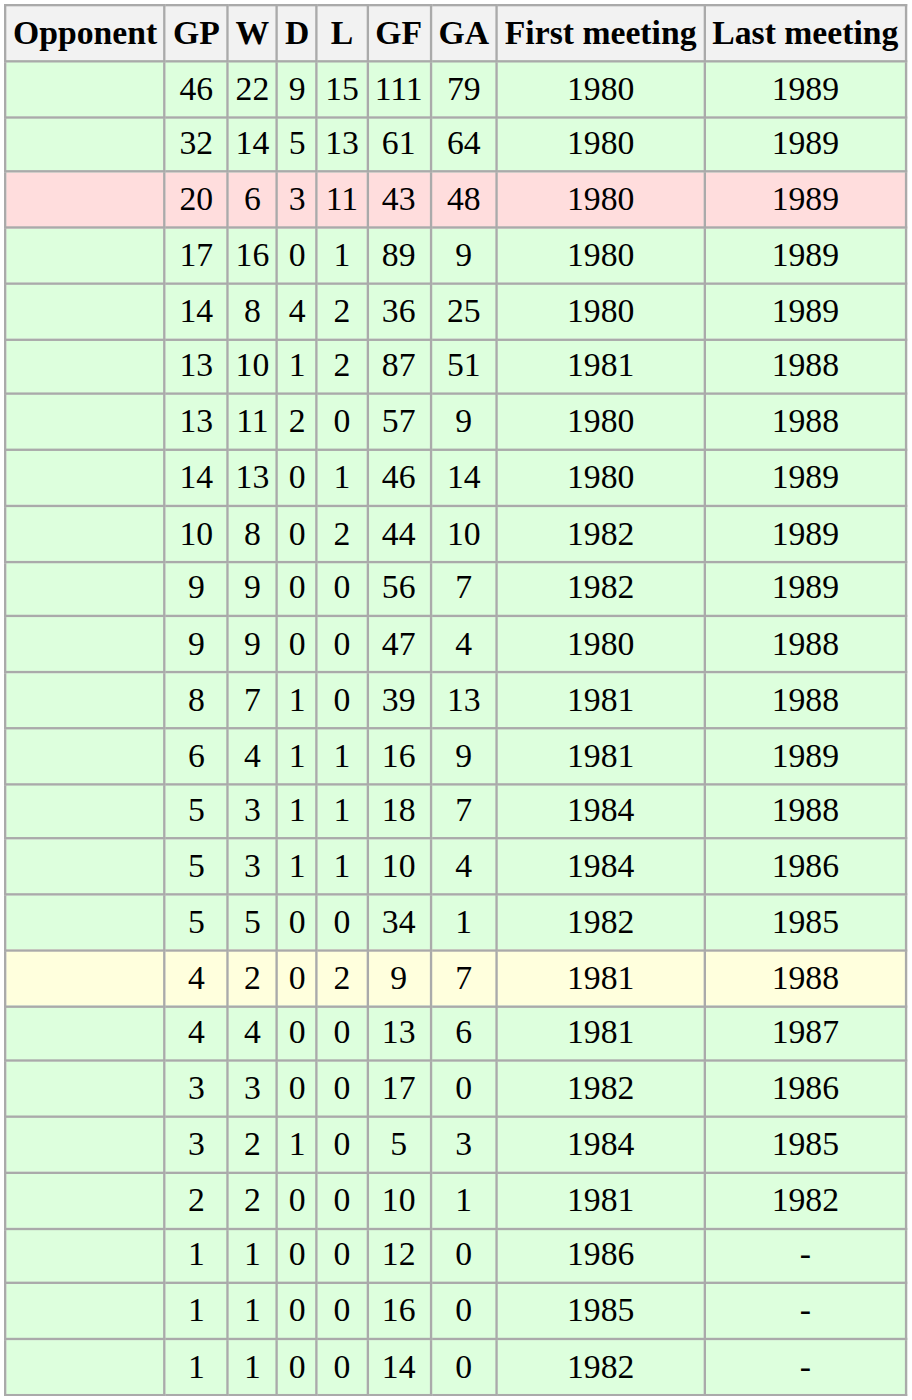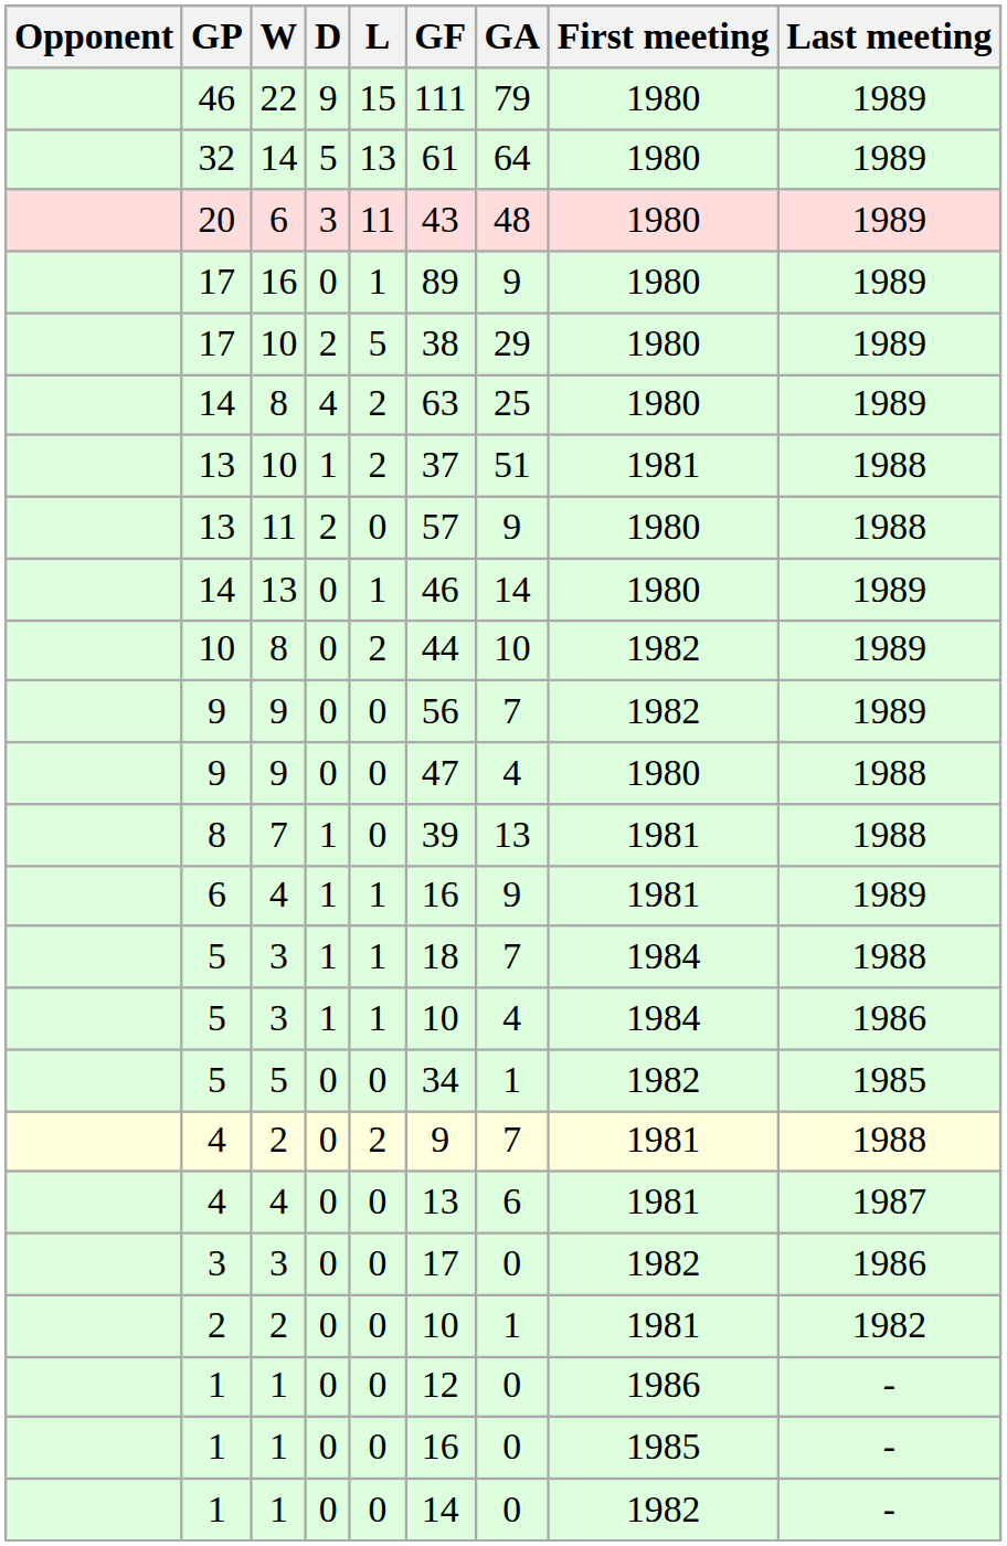+ row: 17 | 10 | 2 | 5 | 38 | 29 | 1980 | 1989
14 / 8 | GF: 36 -> 63
13 / 10 | GF: 87 -> 37
- row: 3 | 2 | 1 | 0 | 5 | 3 | 1984 | 1985
